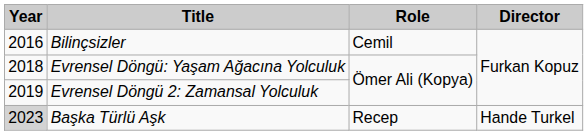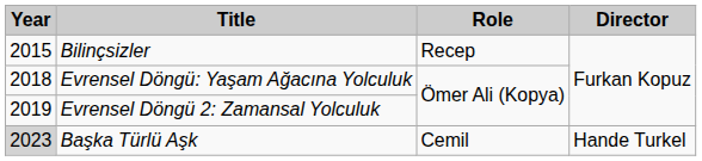Bilinçsizler | Year: 2016 -> 2015
Bilinçsizler | Role: Cemil -> Recep
Başka Türlü Aşk | Role: Recep -> Cemil
